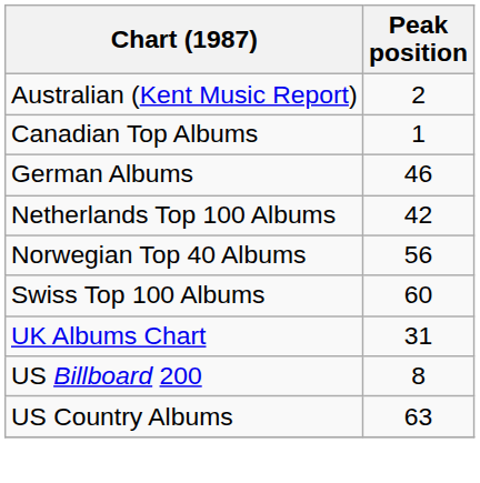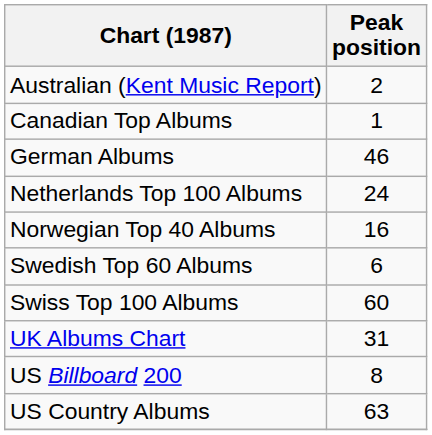Netherlands Top 100 Albums | Peak position: 42 -> 24
Norwegian Top 40 Albums | Peak position: 56 -> 16
+ row: Swedish Top 60 Albums | 6
